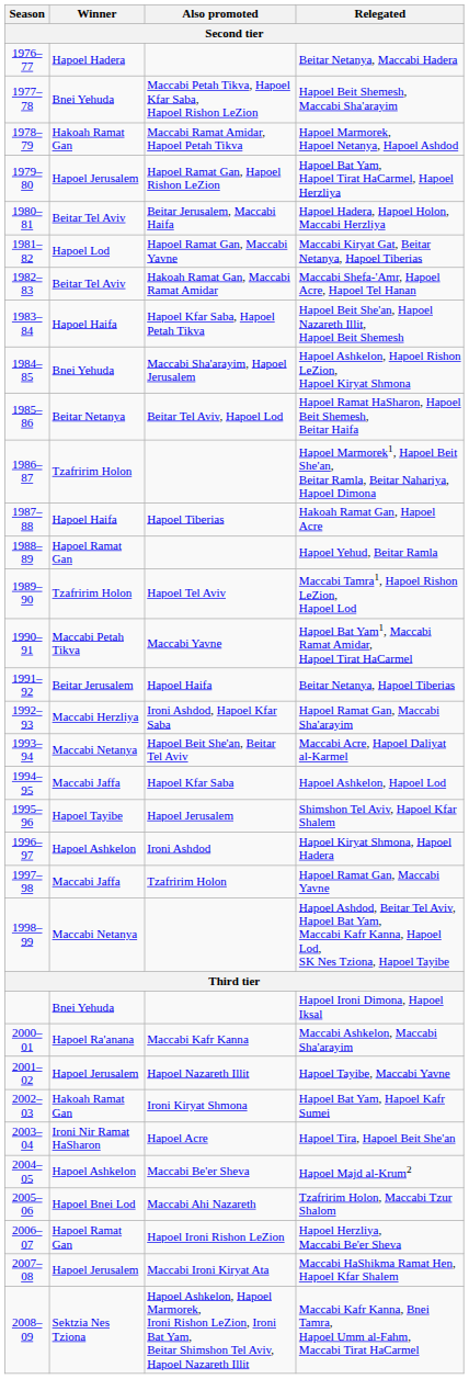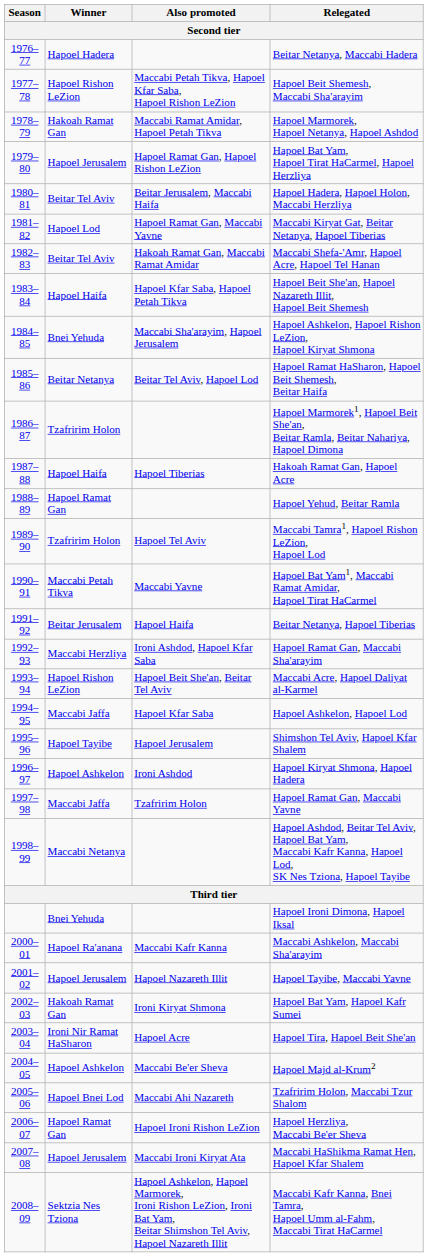Hapoel Beit Shemesh, Maccabi Sha'arayim | Winner: Bnei Yehuda -> Hapoel Rishon LeZion
Maccabi Acre, Hapoel Daliyat al-Karmel | Winner: Maccabi Netanya -> Hapoel Rishon LeZion
